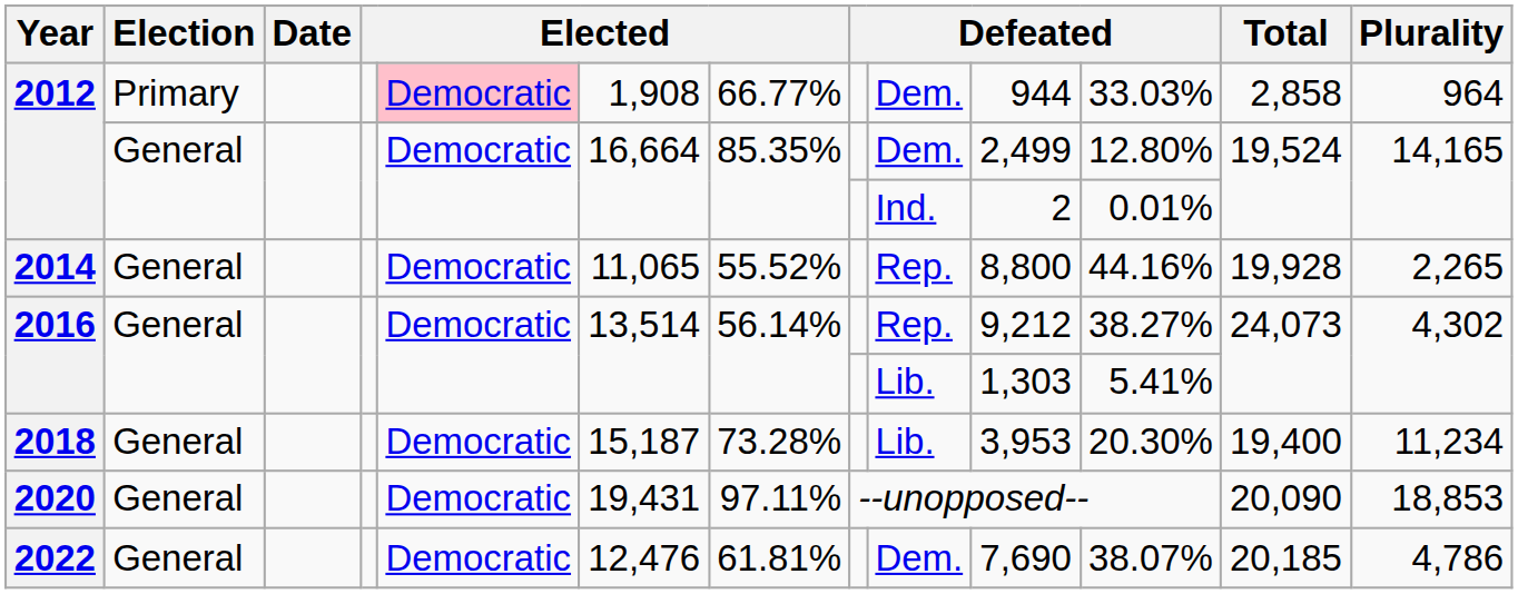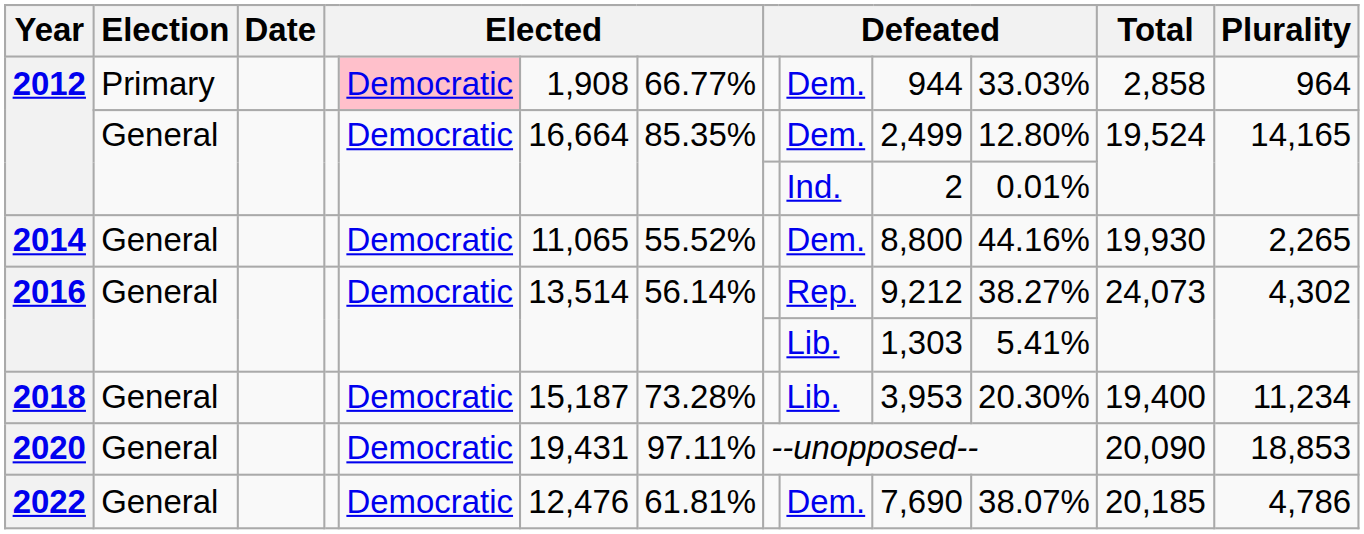2014 | column 9: Rep. -> Dem.
2014 | Total: 19,928 -> 19,930
